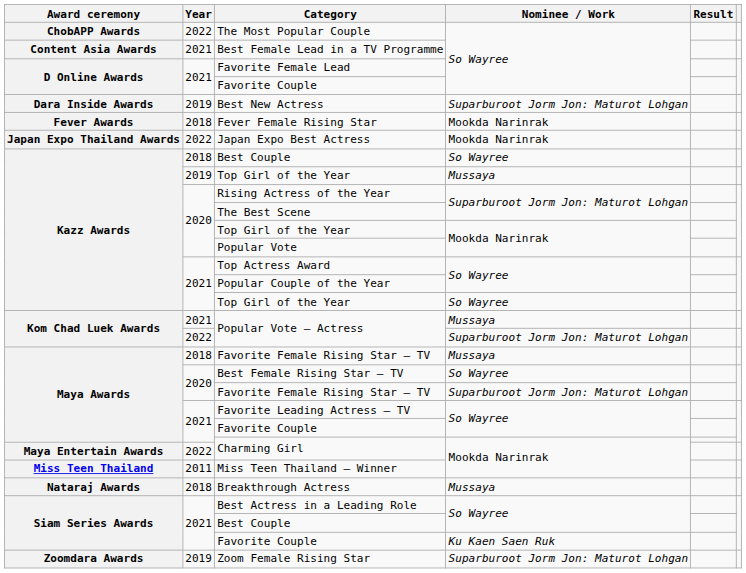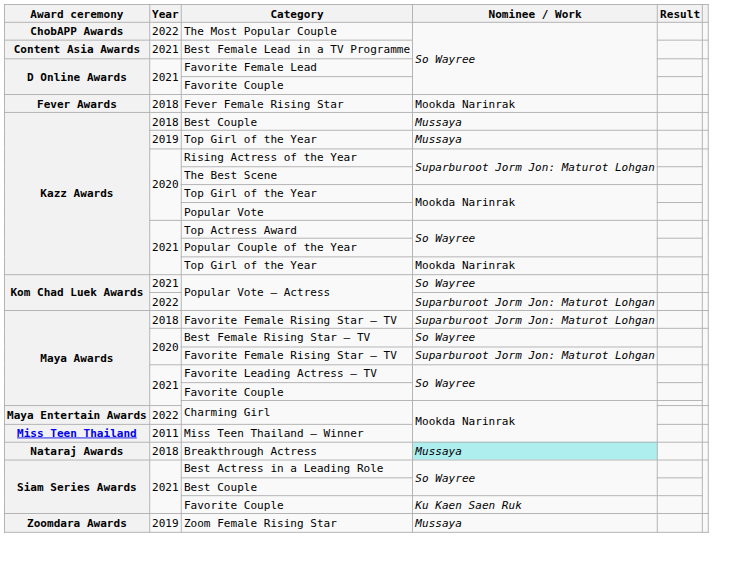- row: Dara Inside Awards | 2019 | Best New Actress | Suparburoot Jorm Jon: Maturot Lohgan
- row: Japan Expo Thailand Awards | 2022 | Japan Expo Best Actress | Mookda Narinrak
2018 / Best Couple | Nominee / Work: So Wayree -> Mussaya
2021 / Top Girl of the Year | Nominee / Work: So Wayree -> Mookda Narinrak
2021 / Popular Vote – Actress | Nominee / Work: Mussaya -> So Wayree
2018 / Favorite Female Rising Star – TV | Nominee / Work: Mussaya -> Suparburoot Jorm Jon: Maturot Lohgan
Breakthrough Actress | Nominee / Work: no background -> paleturquoise background
Zoom Female Rising Star | Nominee / Work: Suparburoot Jorm Jon: Maturot Lohgan -> Mussaya
